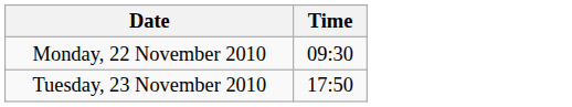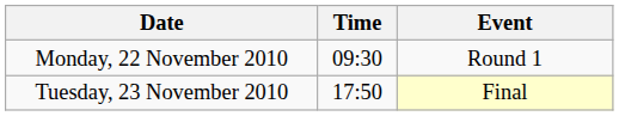+ column: Event | Round 1 | Final
